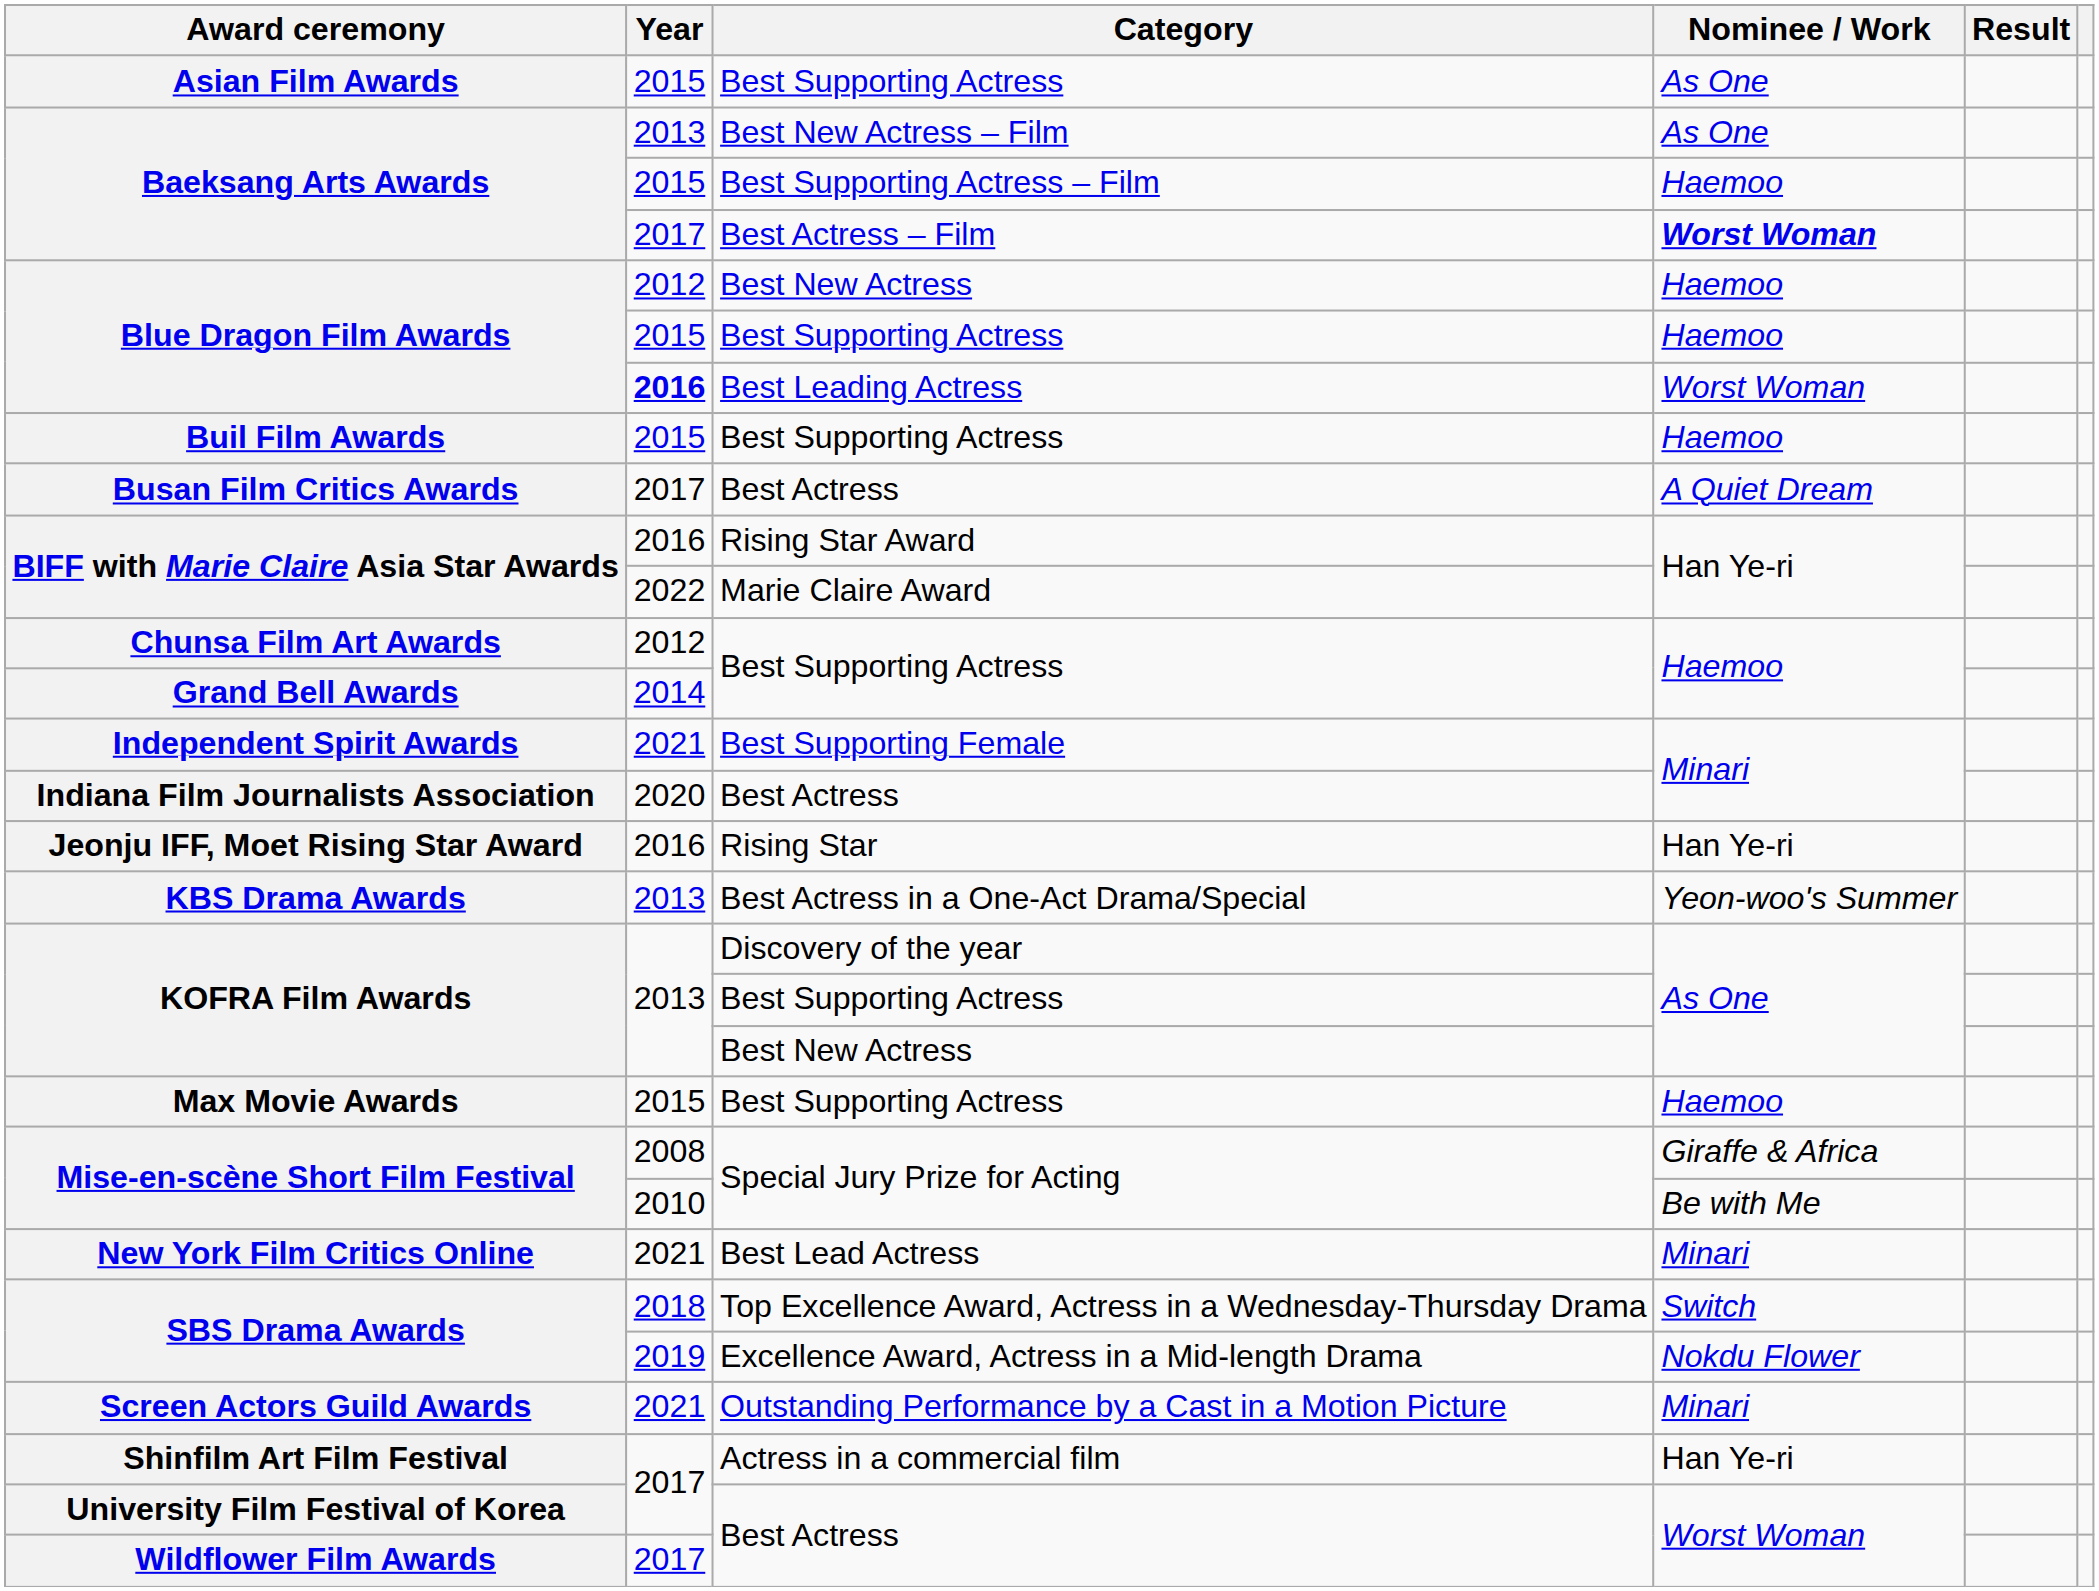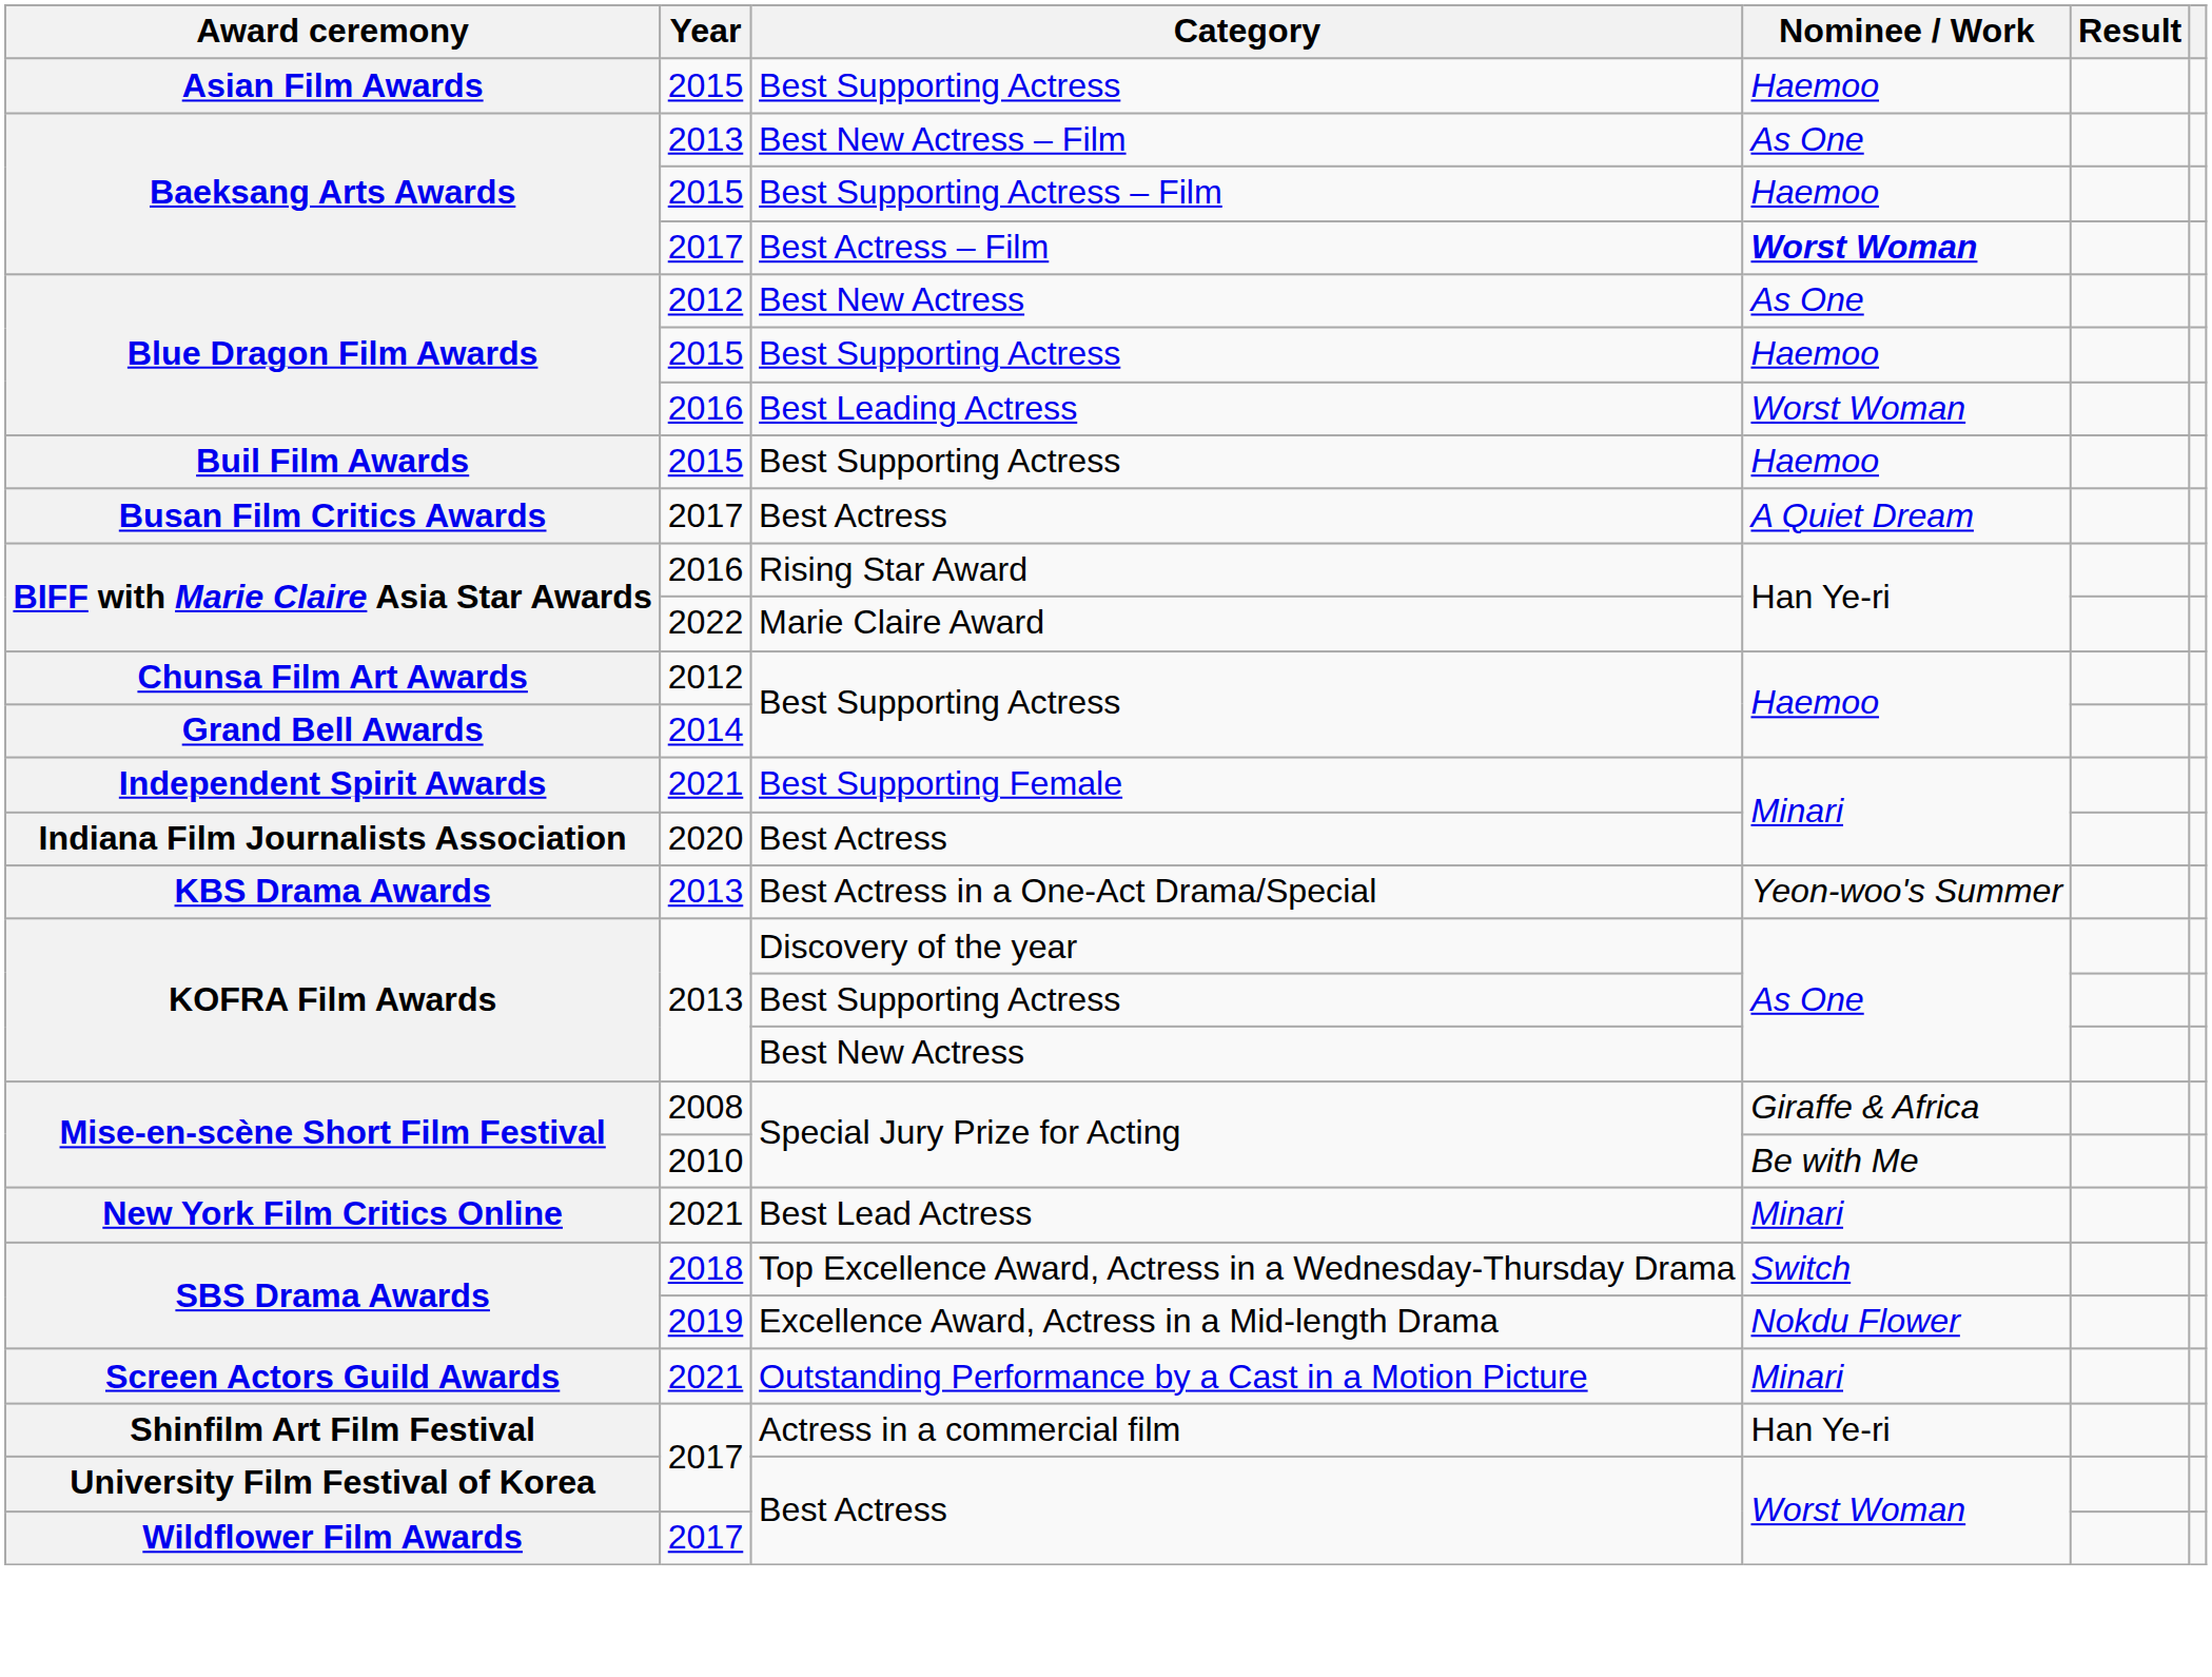Asian Film Awards | Nominee / Work: As One -> Haemoo
Blue Dragon Film Awards / Best New Actress | Nominee / Work: Haemoo -> As One
Blue Dragon Film Awards / Best Leading Actress | Year: bold -> normal
- row: Jeonju IFF, Moet Rising Star Award | 2016 | Rising Star | Han Ye-ri
- row: Max Movie Awards | 2015 | Best Supporting Actress | Haemoo
